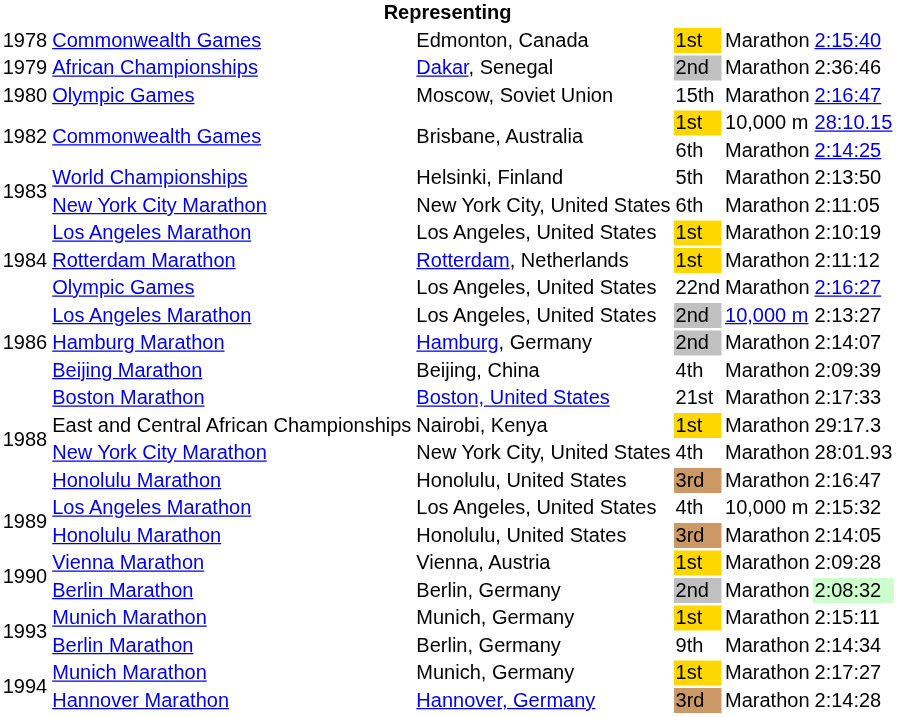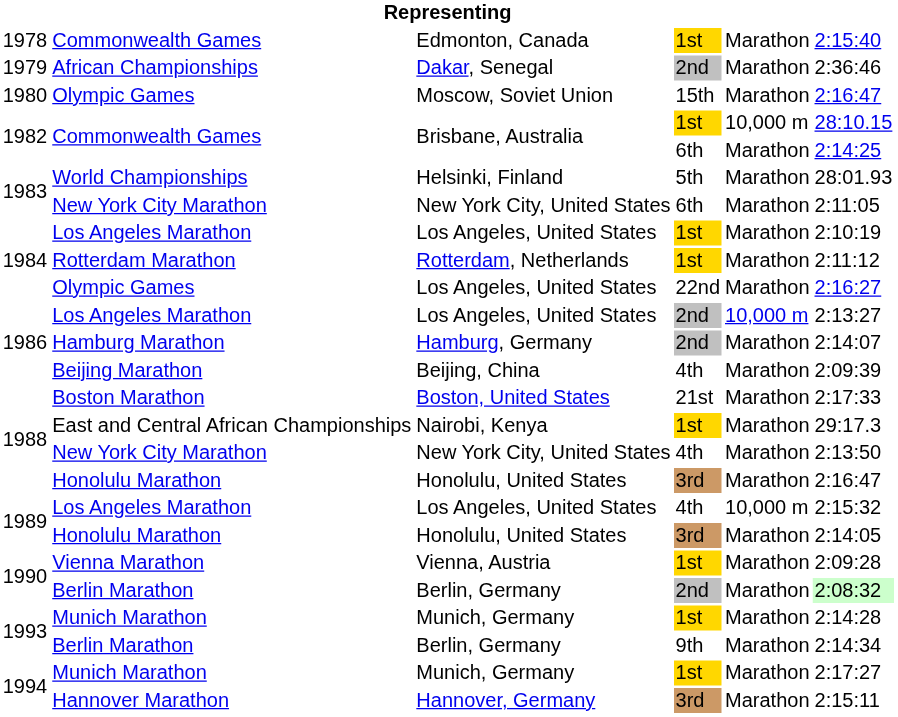Helsinki, Finland | column 6: 2:13:50 -> 28:01.93
1988 / New York City, United States | column 6: 28:01.93 -> 2:13:50
1993 / Munich, Germany | column 6: 2:15:11 -> 2:14:28
Hannover, Germany | column 6: 2:14:28 -> 2:15:11
